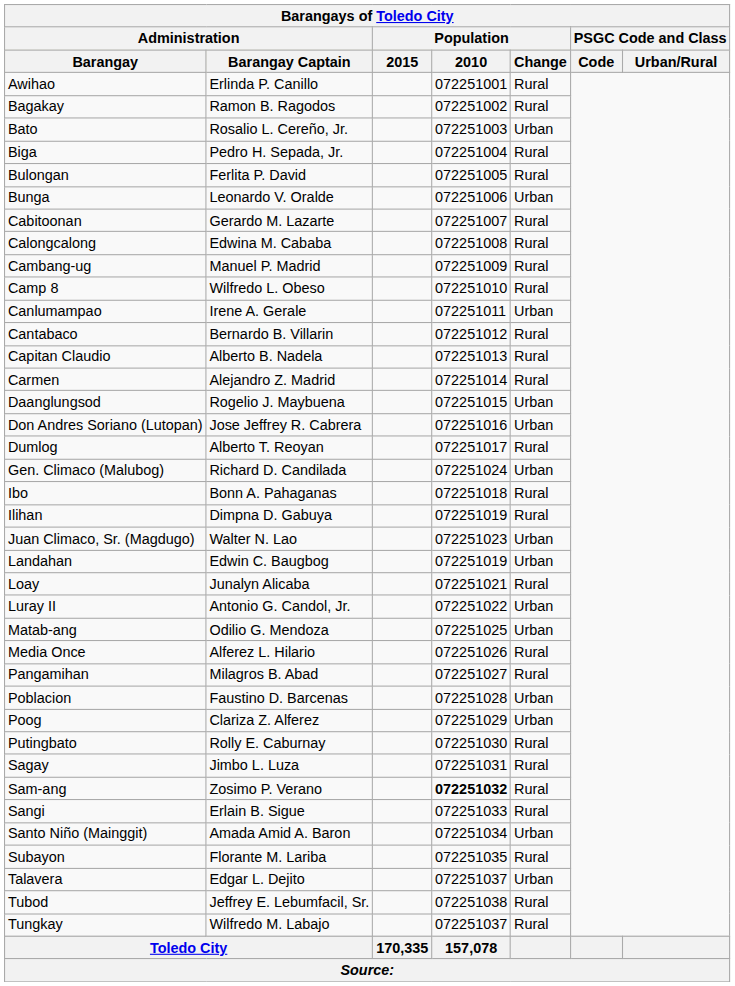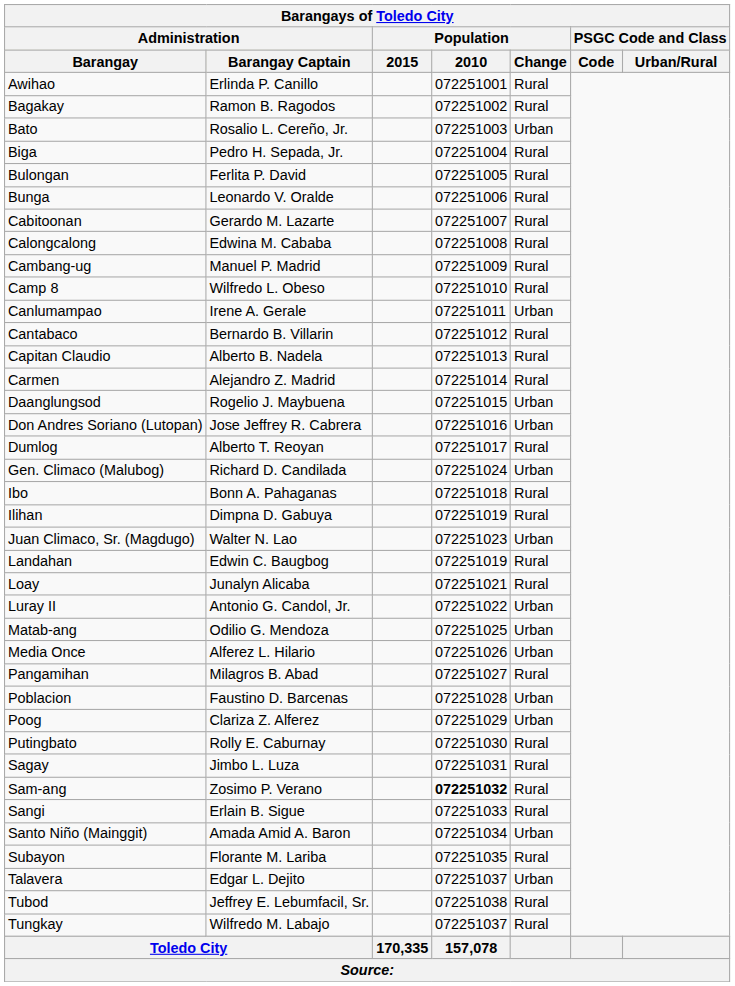Bunga | Population / Change: Urban -> Rural
Landahan | Population / Change: Urban -> Rural
Media Once | Population / Change: Rural -> Urban
